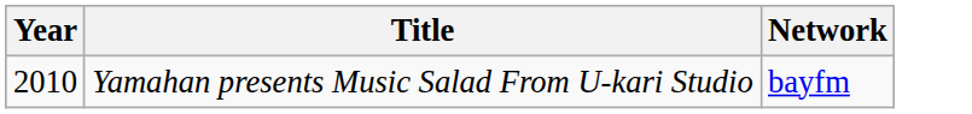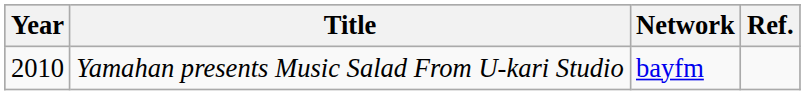+ column: Ref.
